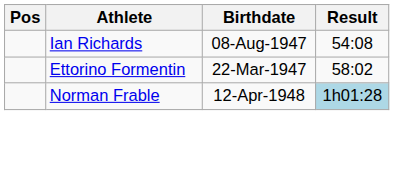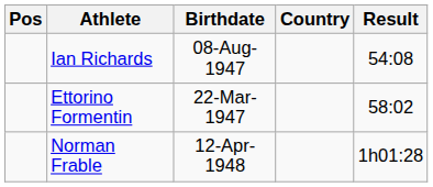+ column: Country
Norman Frable | Result: lightblue background -> no background
